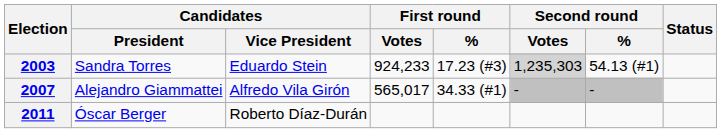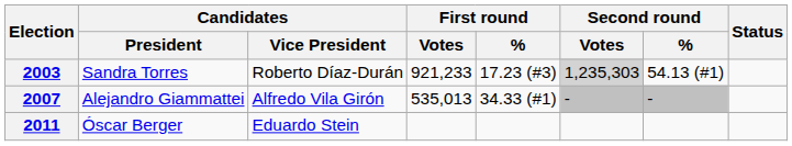2003 | Candidates / Vice President: Eduardo Stein -> Roberto Díaz-Durán
2003 | First round / Votes: 924,233 -> 921,233
2007 | First round / Votes: 565,017 -> 535,013
2011 | Candidates / Vice President: Roberto Díaz-Durán -> Eduardo Stein
